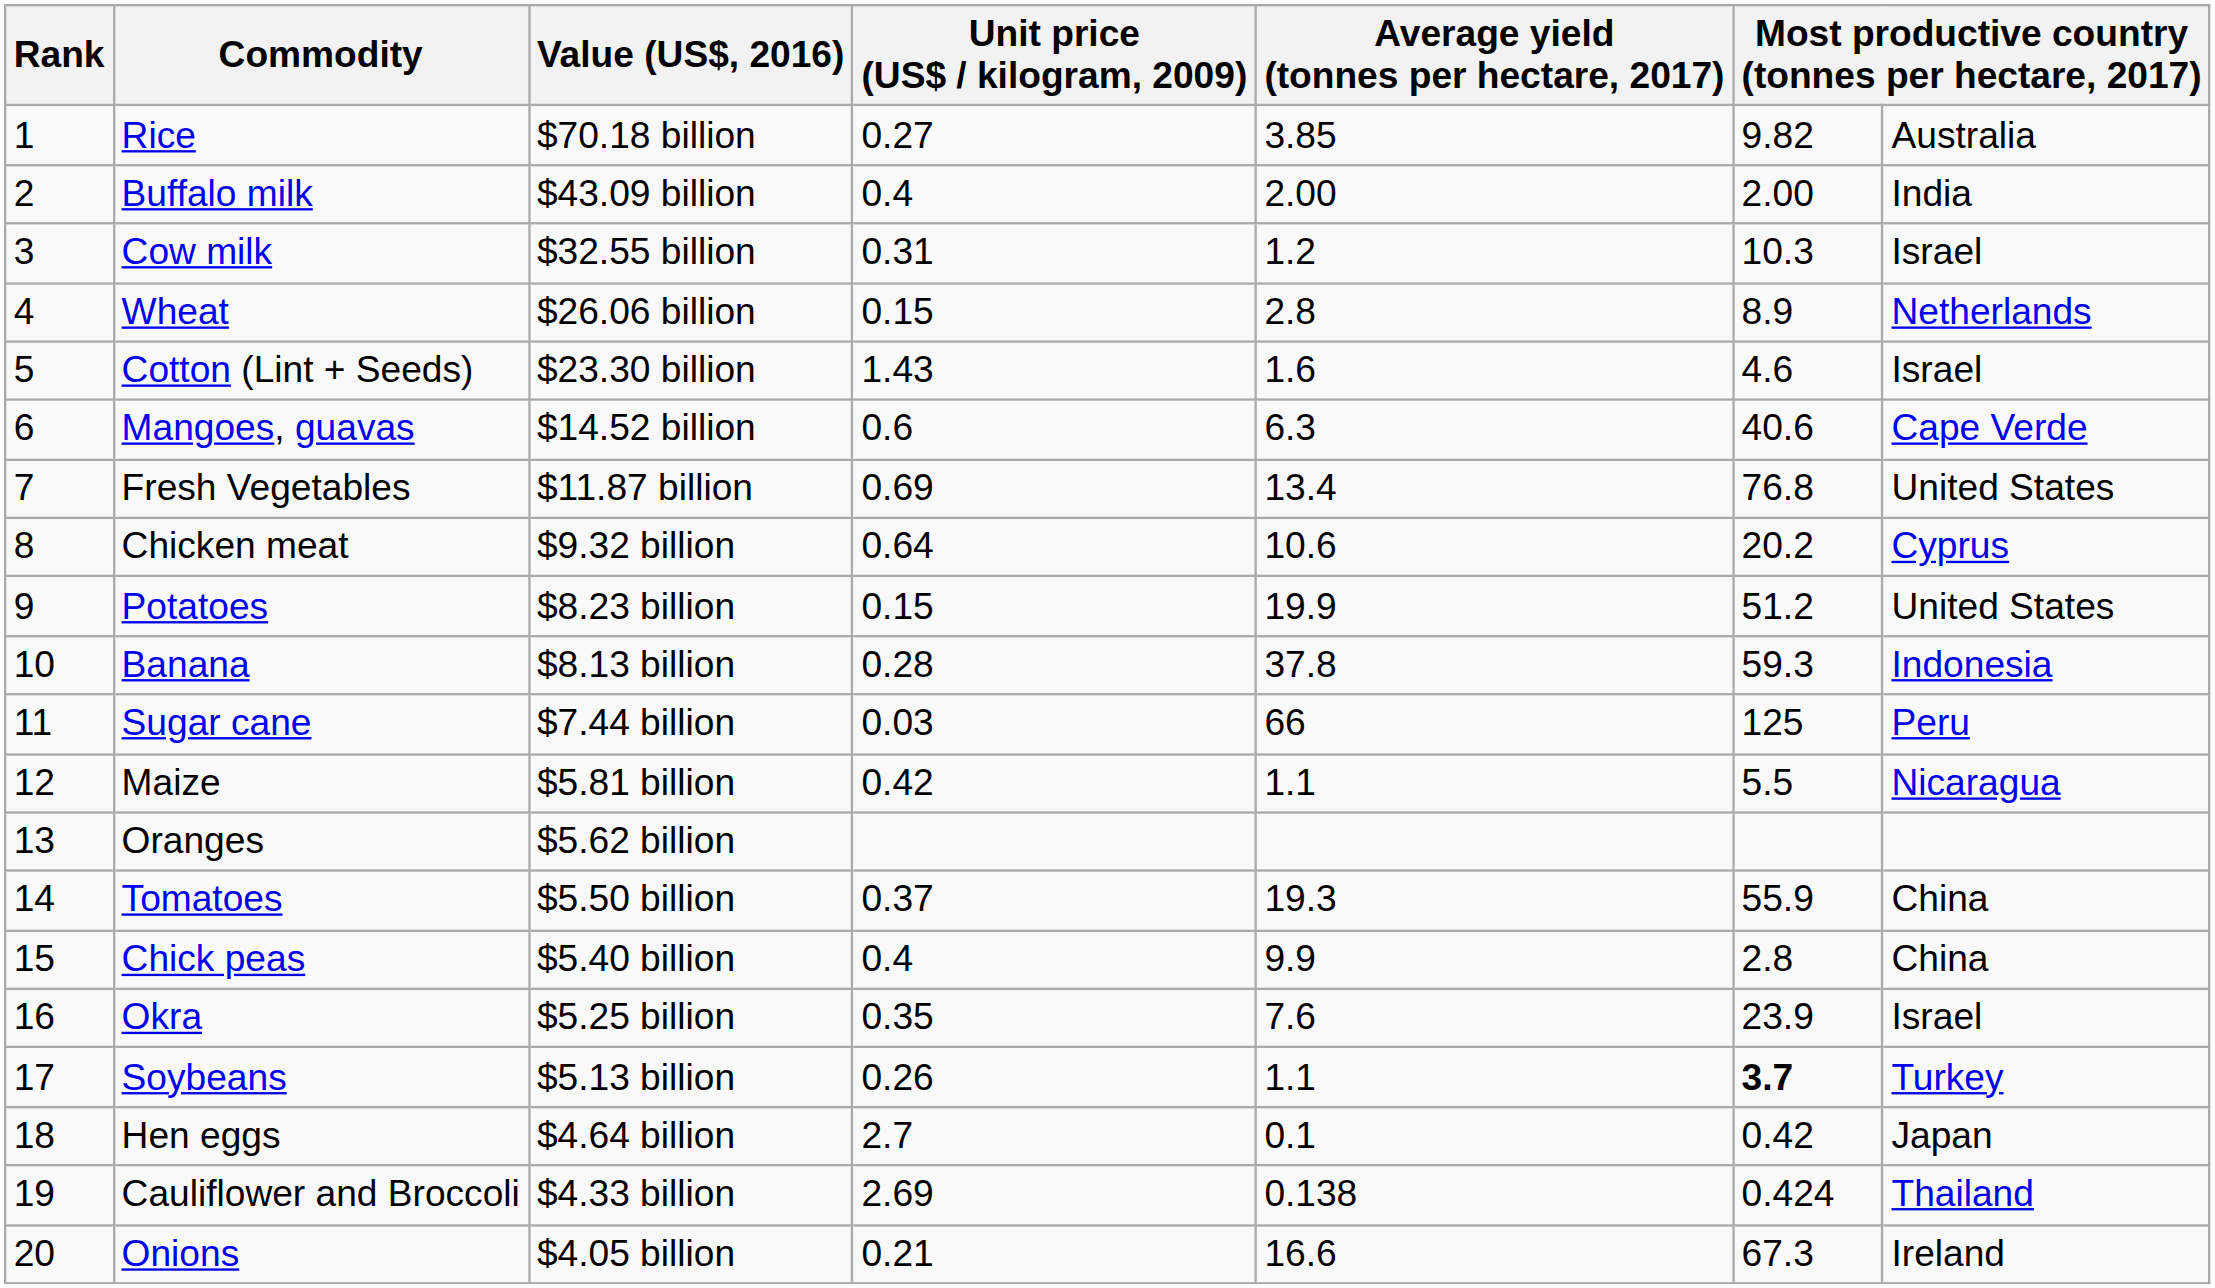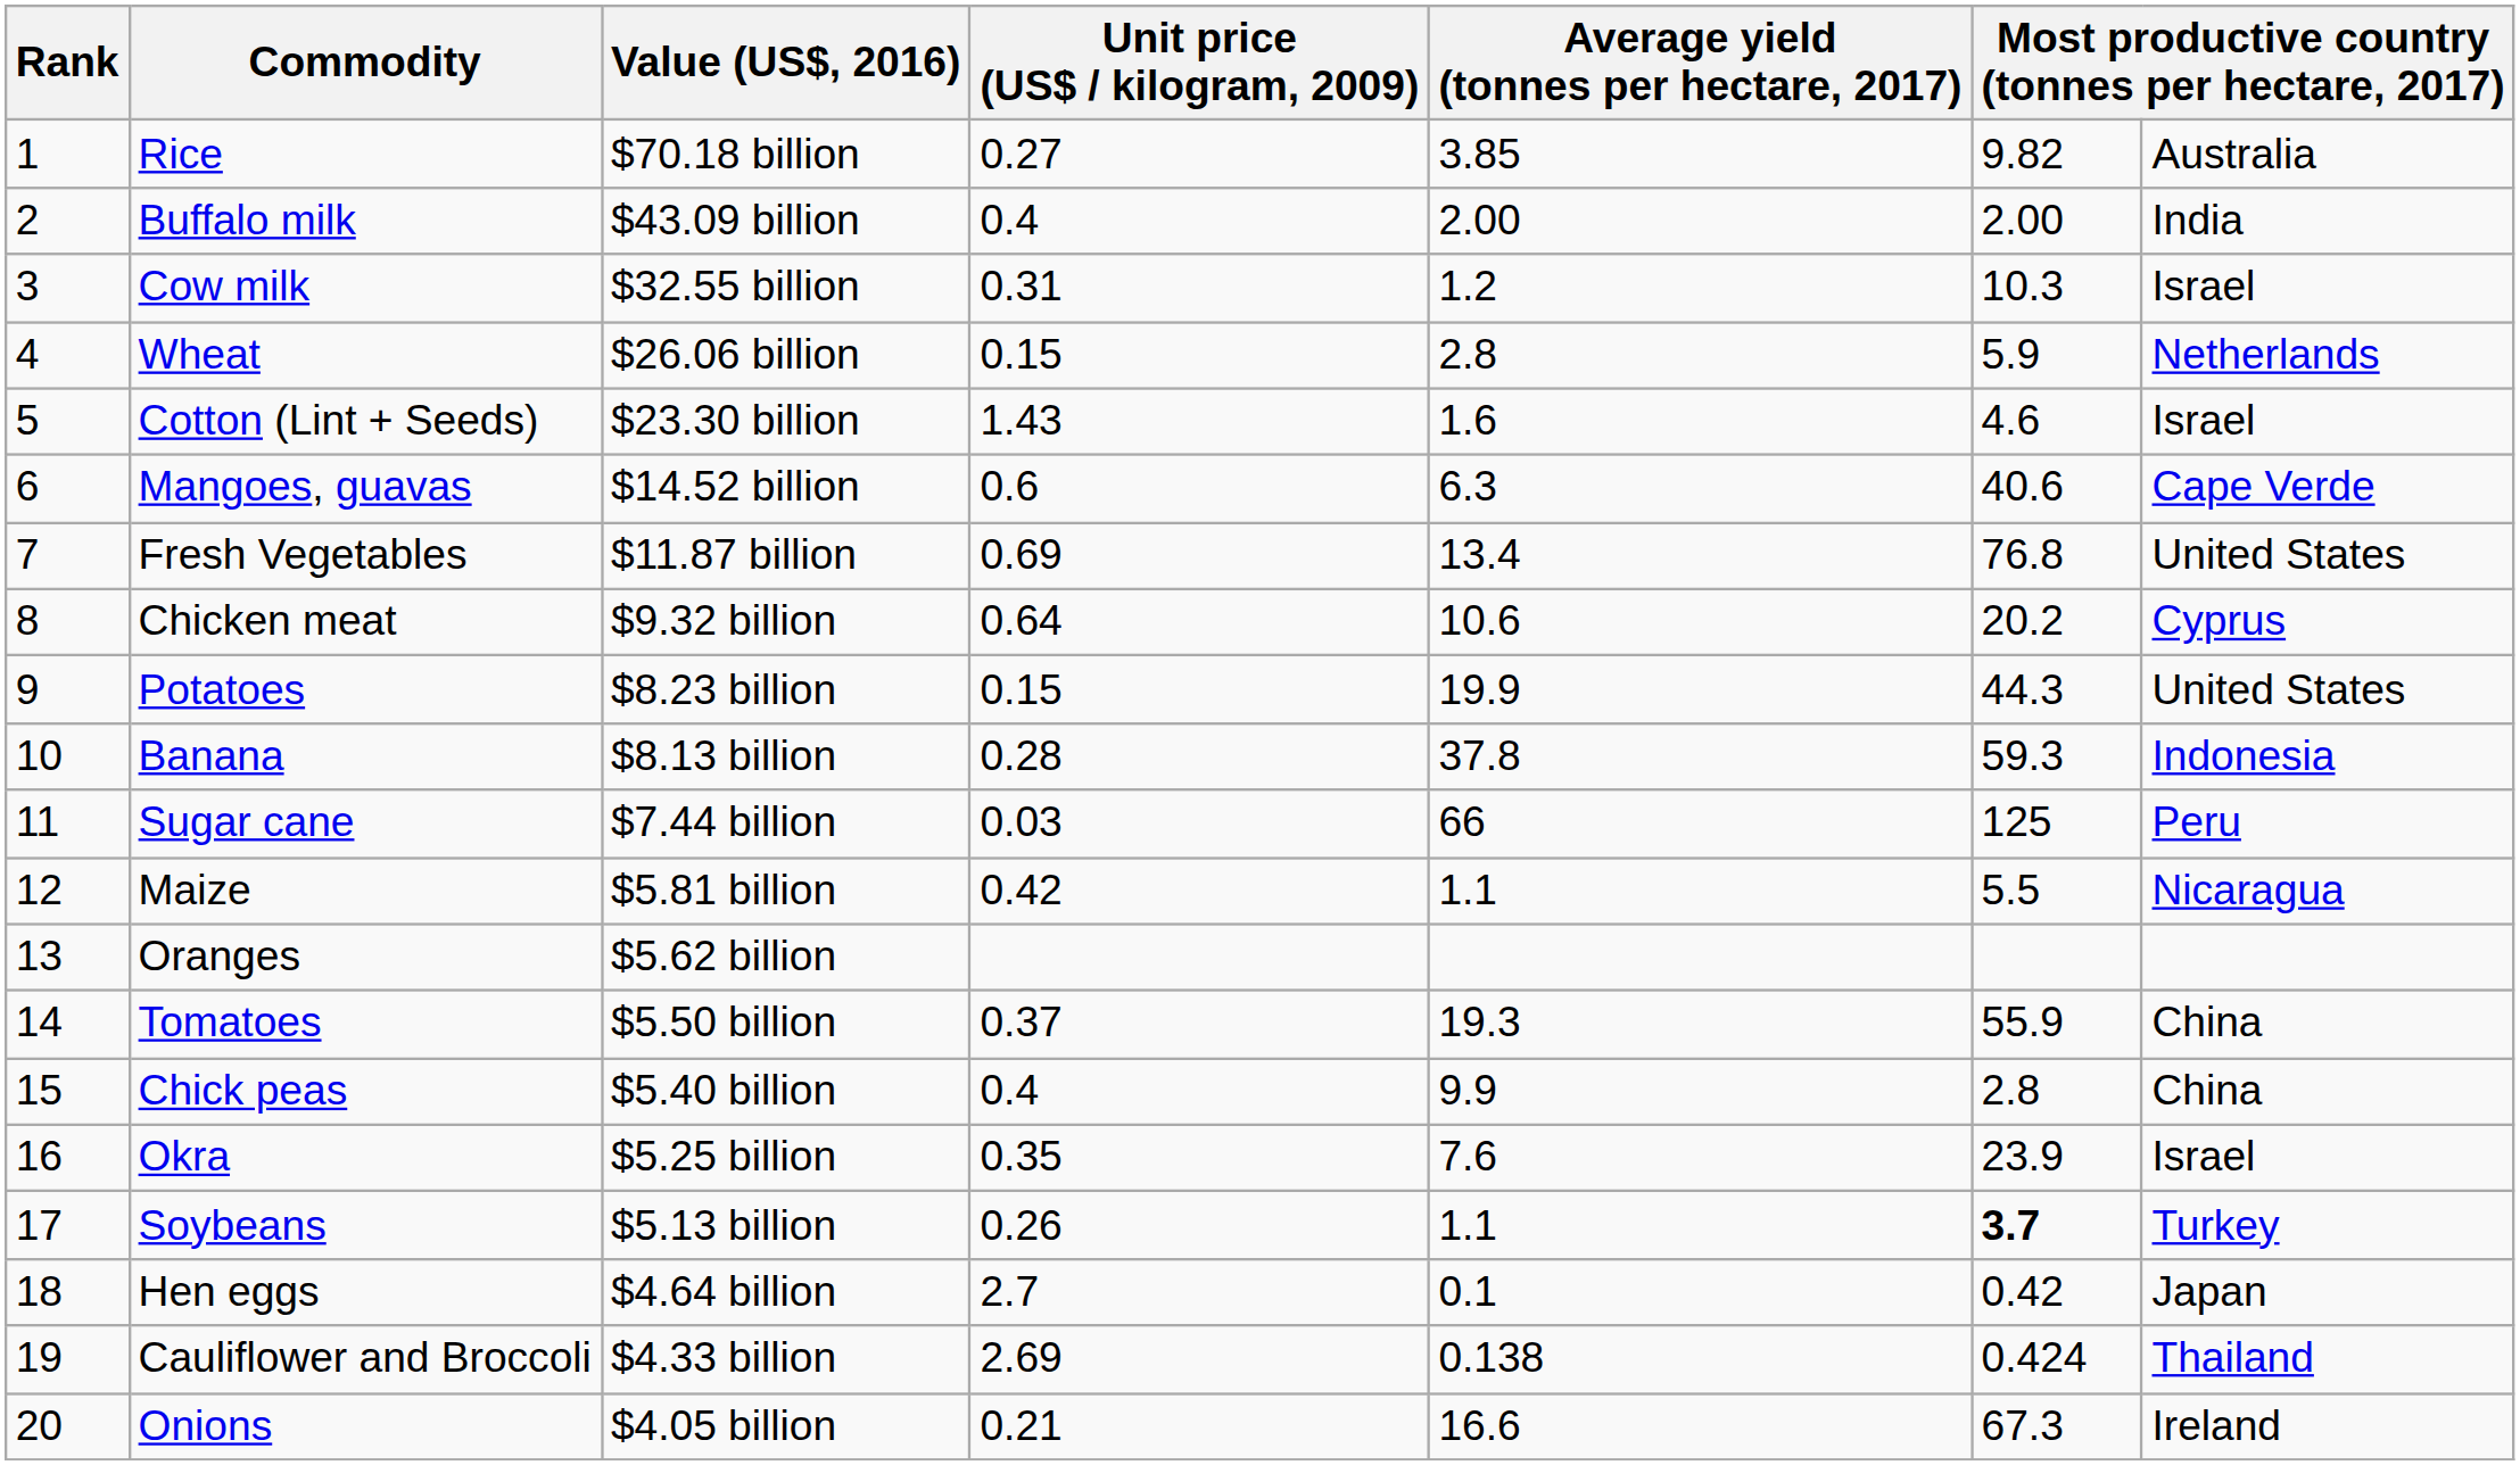Wheat | column 6: 8.9 -> 5.9
Potatoes | column 6: 51.2 -> 44.3
